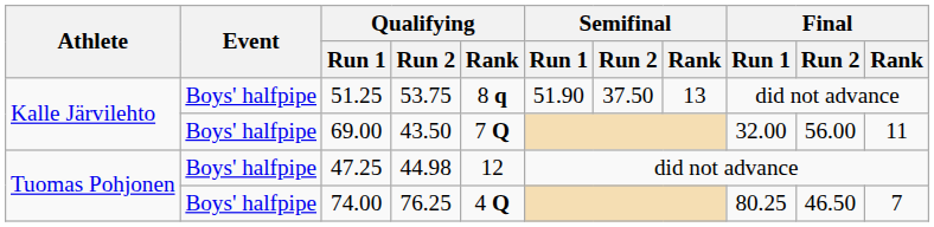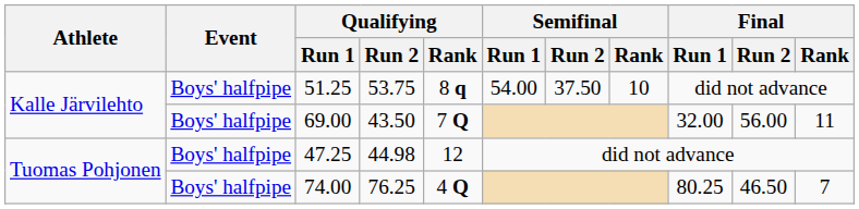51.25 | Semifinal / Run 1: 51.90 -> 54.00
51.25 | Semifinal / Rank: 13 -> 10
